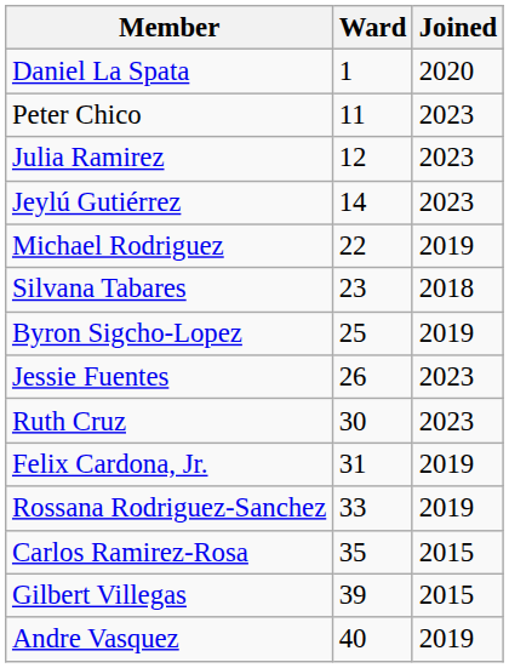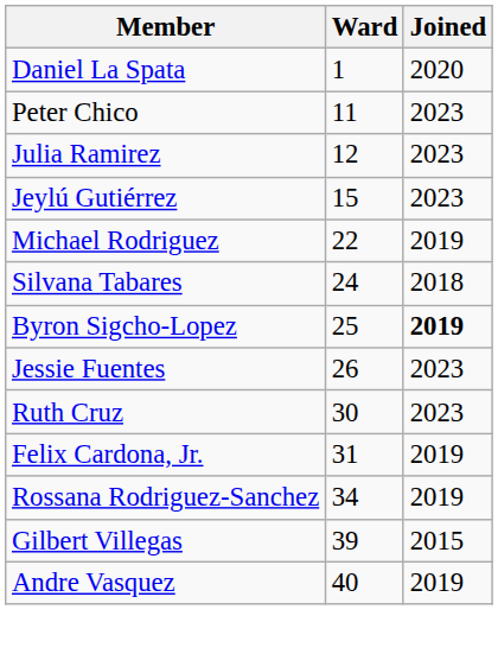Jeylú Gutiérrez | Ward: 14 -> 15
Silvana Tabares | Ward: 23 -> 24
Byron Sigcho-Lopez | Joined: normal -> bold
Rossana Rodriguez-Sanchez | Ward: 33 -> 34
- row: Carlos Ramirez-Rosa | 35 | 2015
